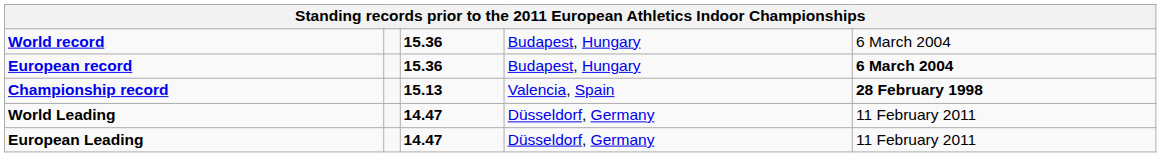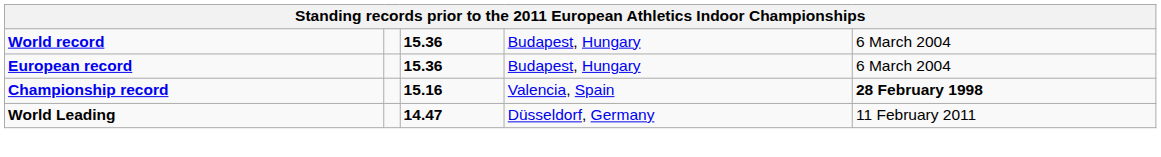European record | column 5: bold -> normal
Championship record | column 3: 15.13 -> 15.16
- row: European Leading | 14.47 | Düsseldorf, Germany | 11 February 2011
